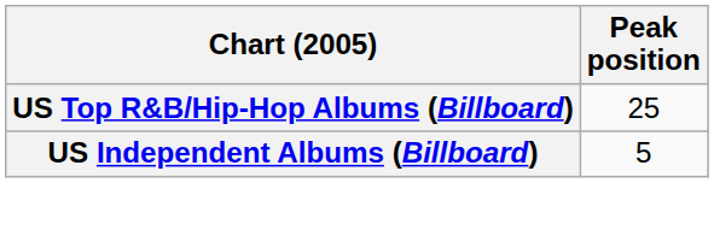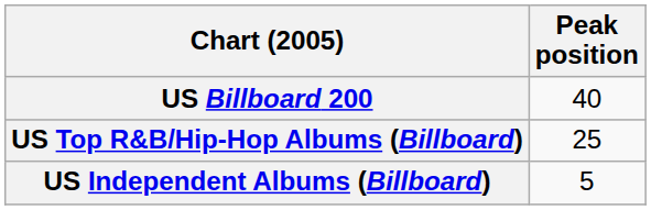+ row: US Billboard 200 | 40
